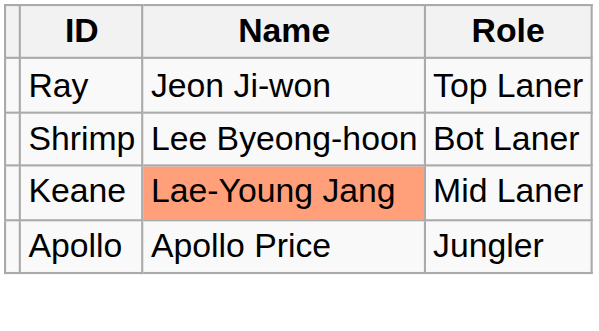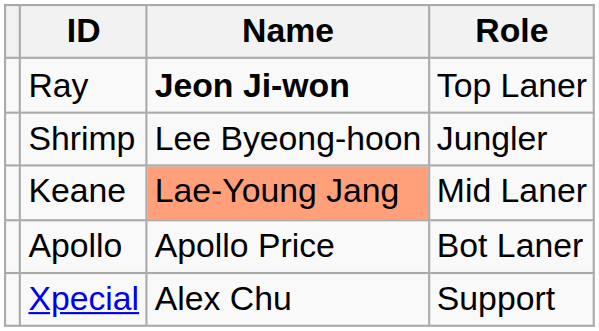Ray | Name: normal -> bold
Shrimp | Role: Bot Laner -> Jungler
Apollo | Role: Jungler -> Bot Laner
+ row: Xpecial | Alex Chu | Support
